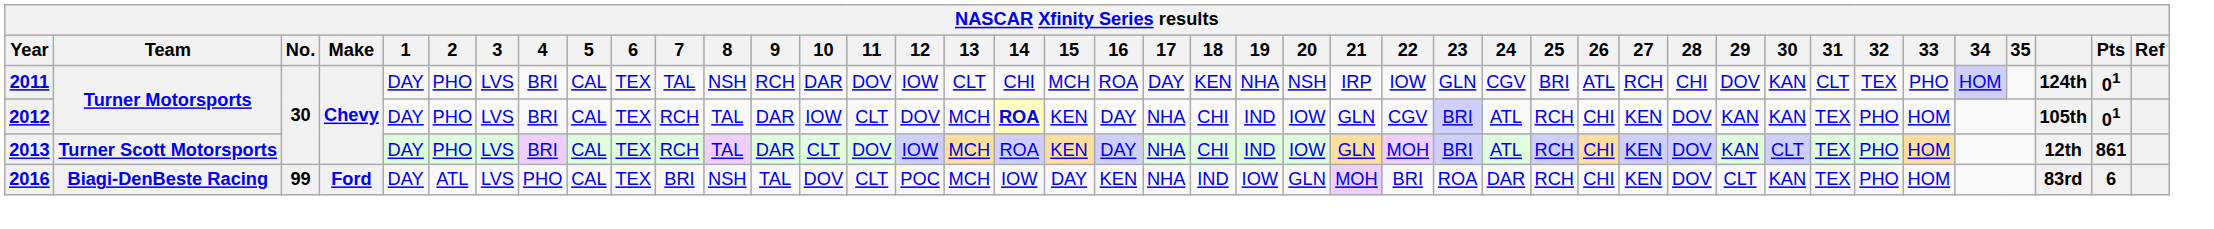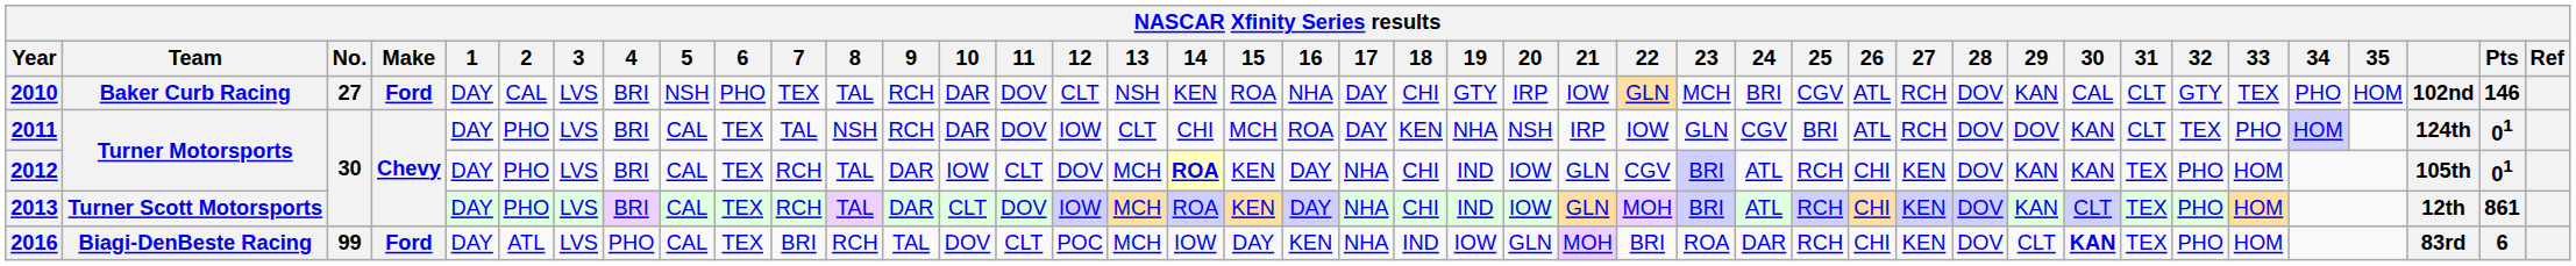+ row: 2010 | Baker Curb Racing | 27 | Ford | DAY | CAL | LVS | BRI | NSH | PHO | TEX | TAL | RCH | DAR | DOV | CLT | NSH | KEN | ROA | NHA | DAY | CHI | GTY | IRP | IOW | GLN | MCH | BRI | CGV | ATL | RCH | DOV | KAN | CAL | CLT | GTY | TEX | PHO | HOM | 102nd | 146
2011 | 28: CHI -> DOV
2016 | 8: NSH -> RCH
2016 | 30: normal -> bold
